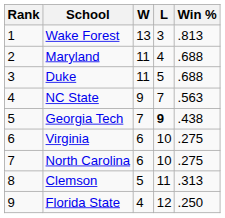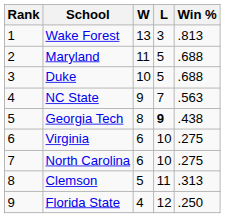Maryland | L: 4 -> 5
Duke | W: 11 -> 10
Georgia Tech | W: 7 -> 8
